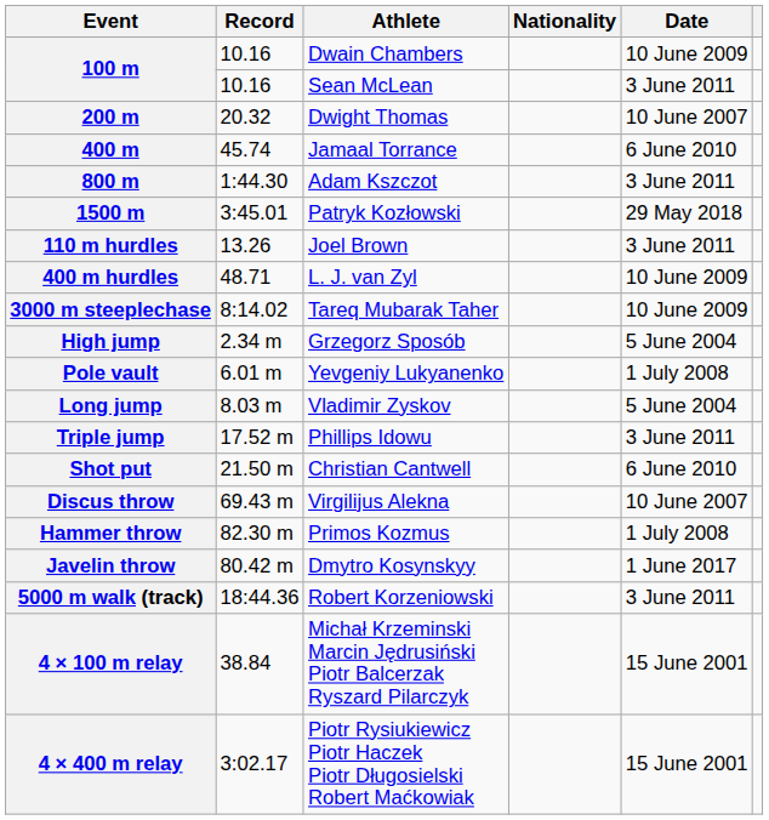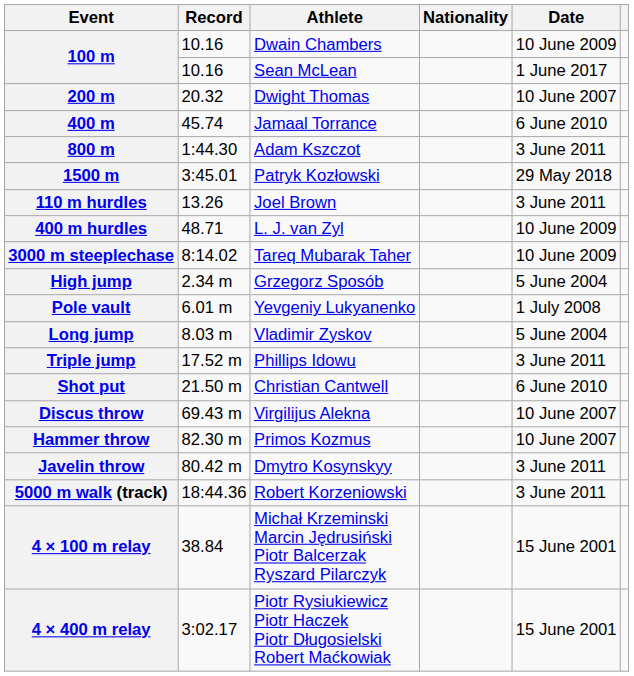100 m / Sean McLean | Date: 3 June 2011 -> 1 June 2017
Hammer throw | Date: 1 July 2008 -> 10 June 2007
Javelin throw | Date: 1 June 2017 -> 3 June 2011
